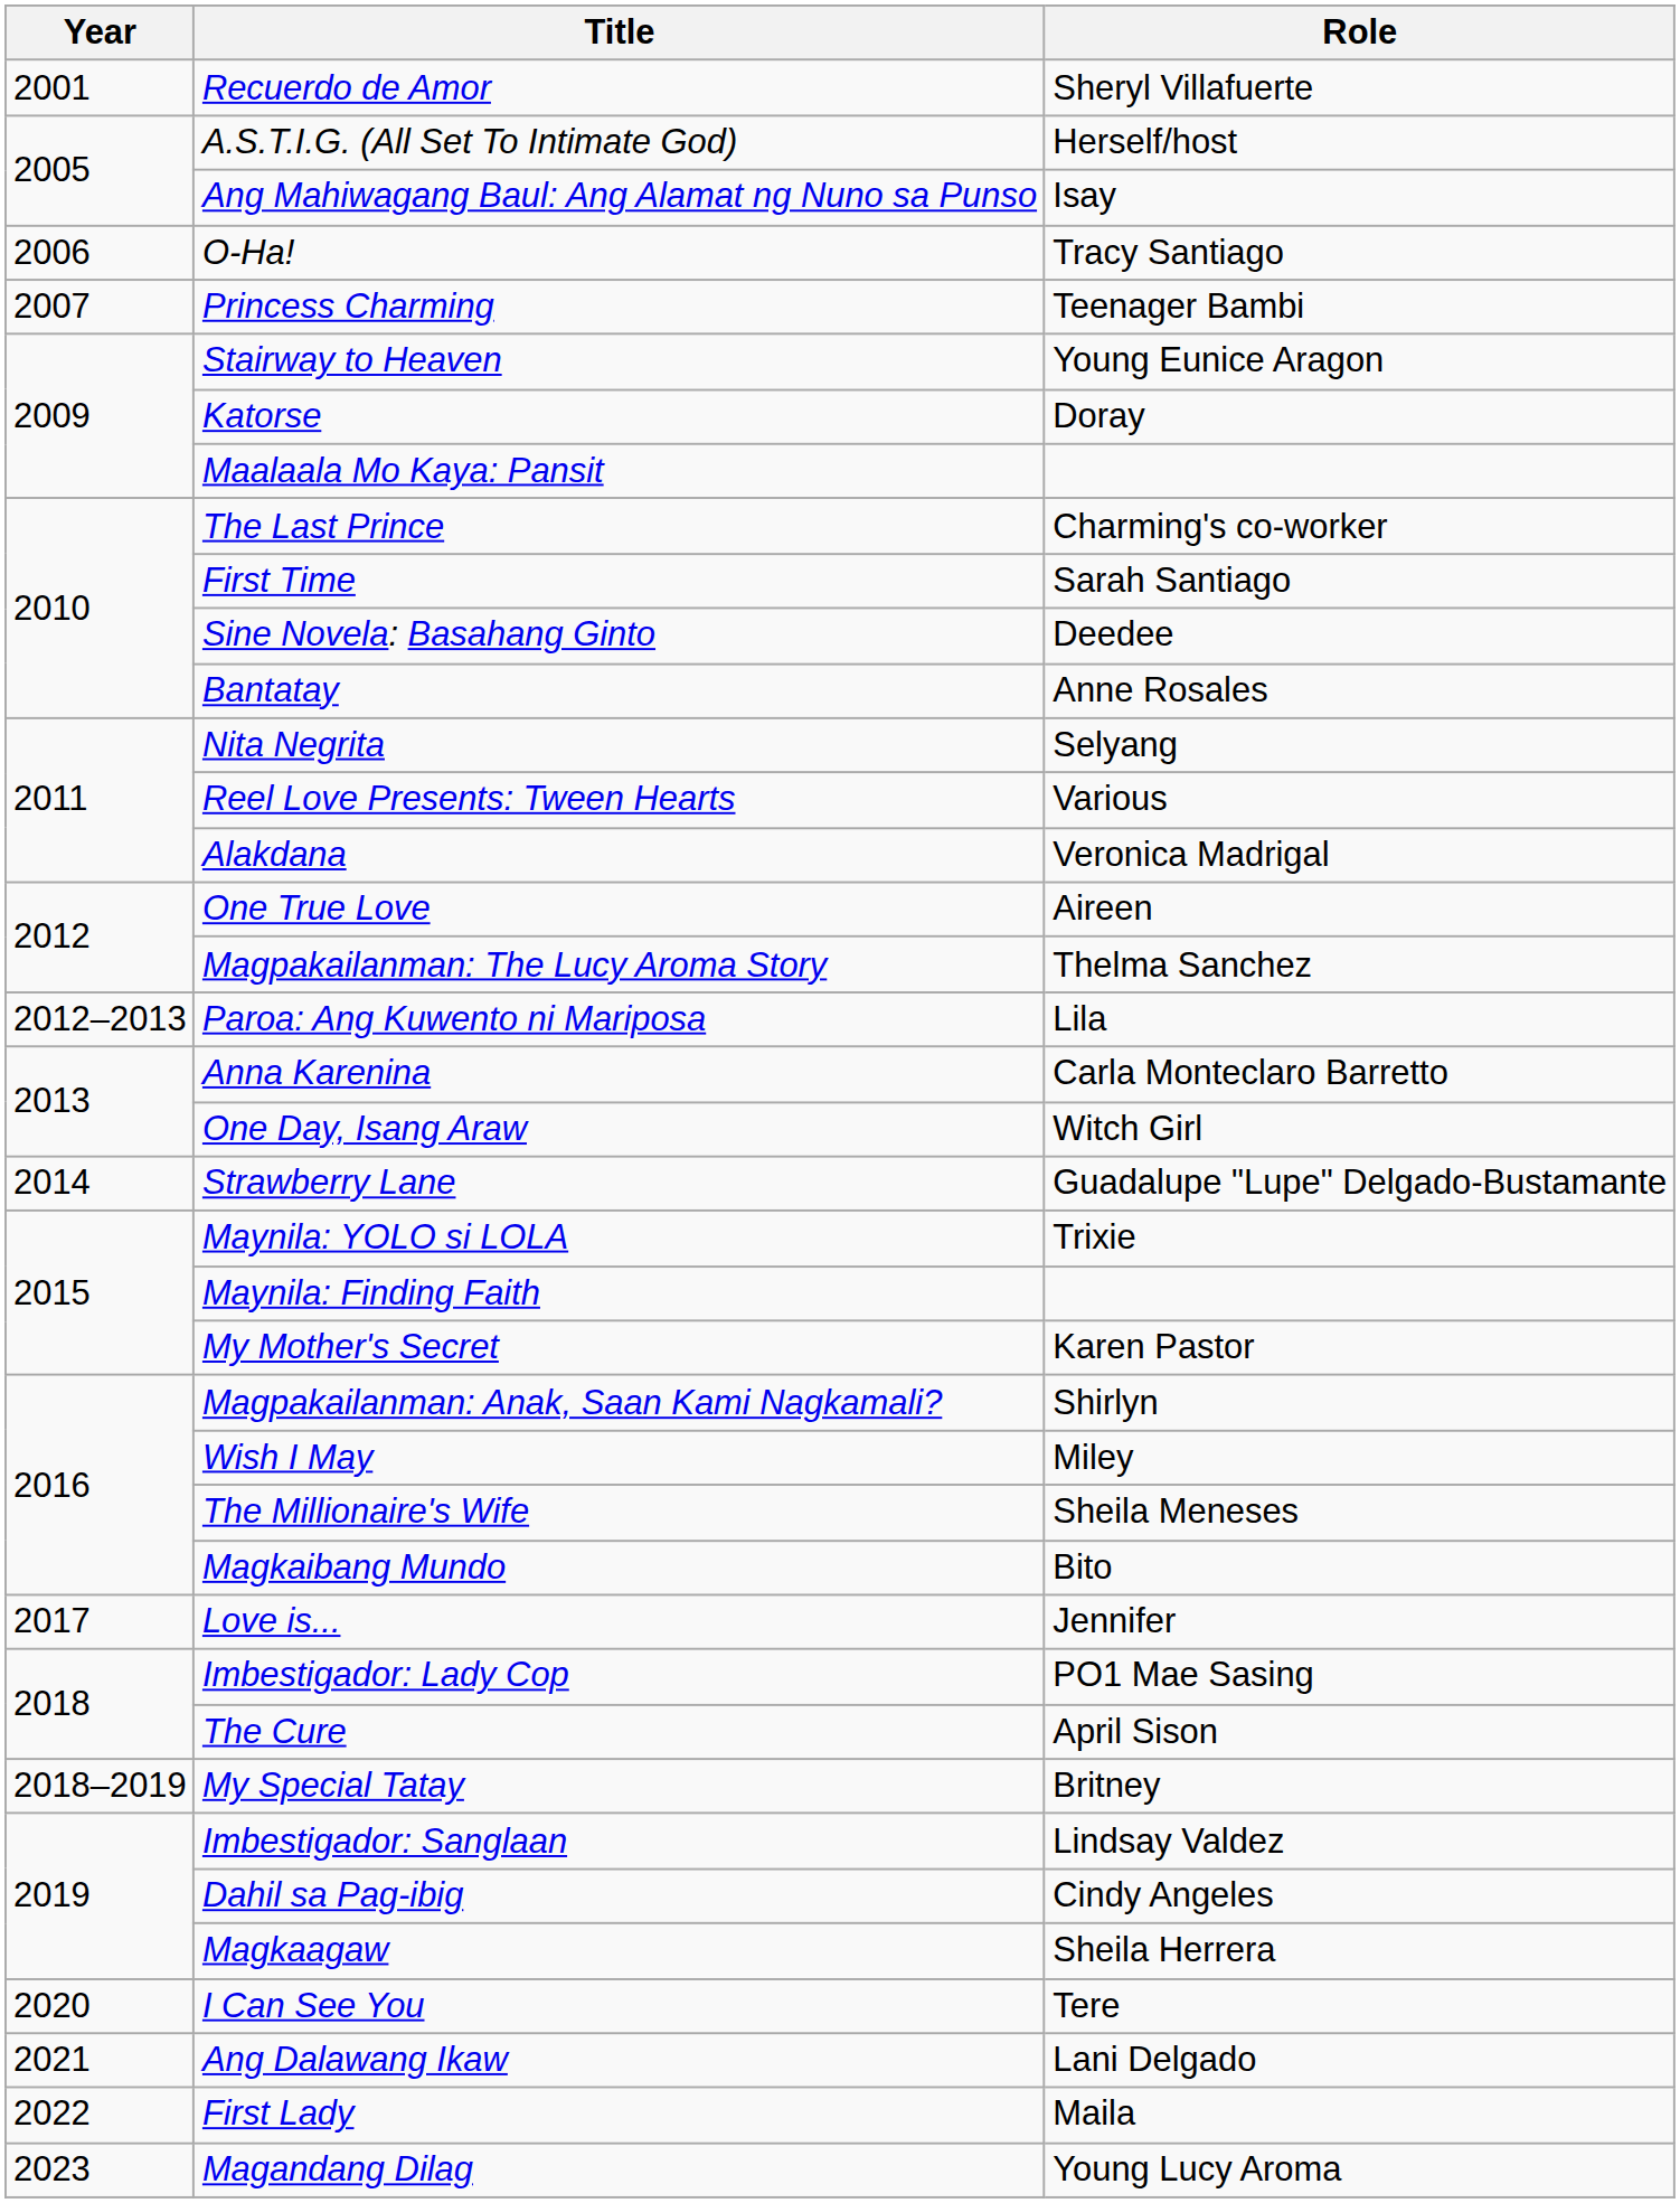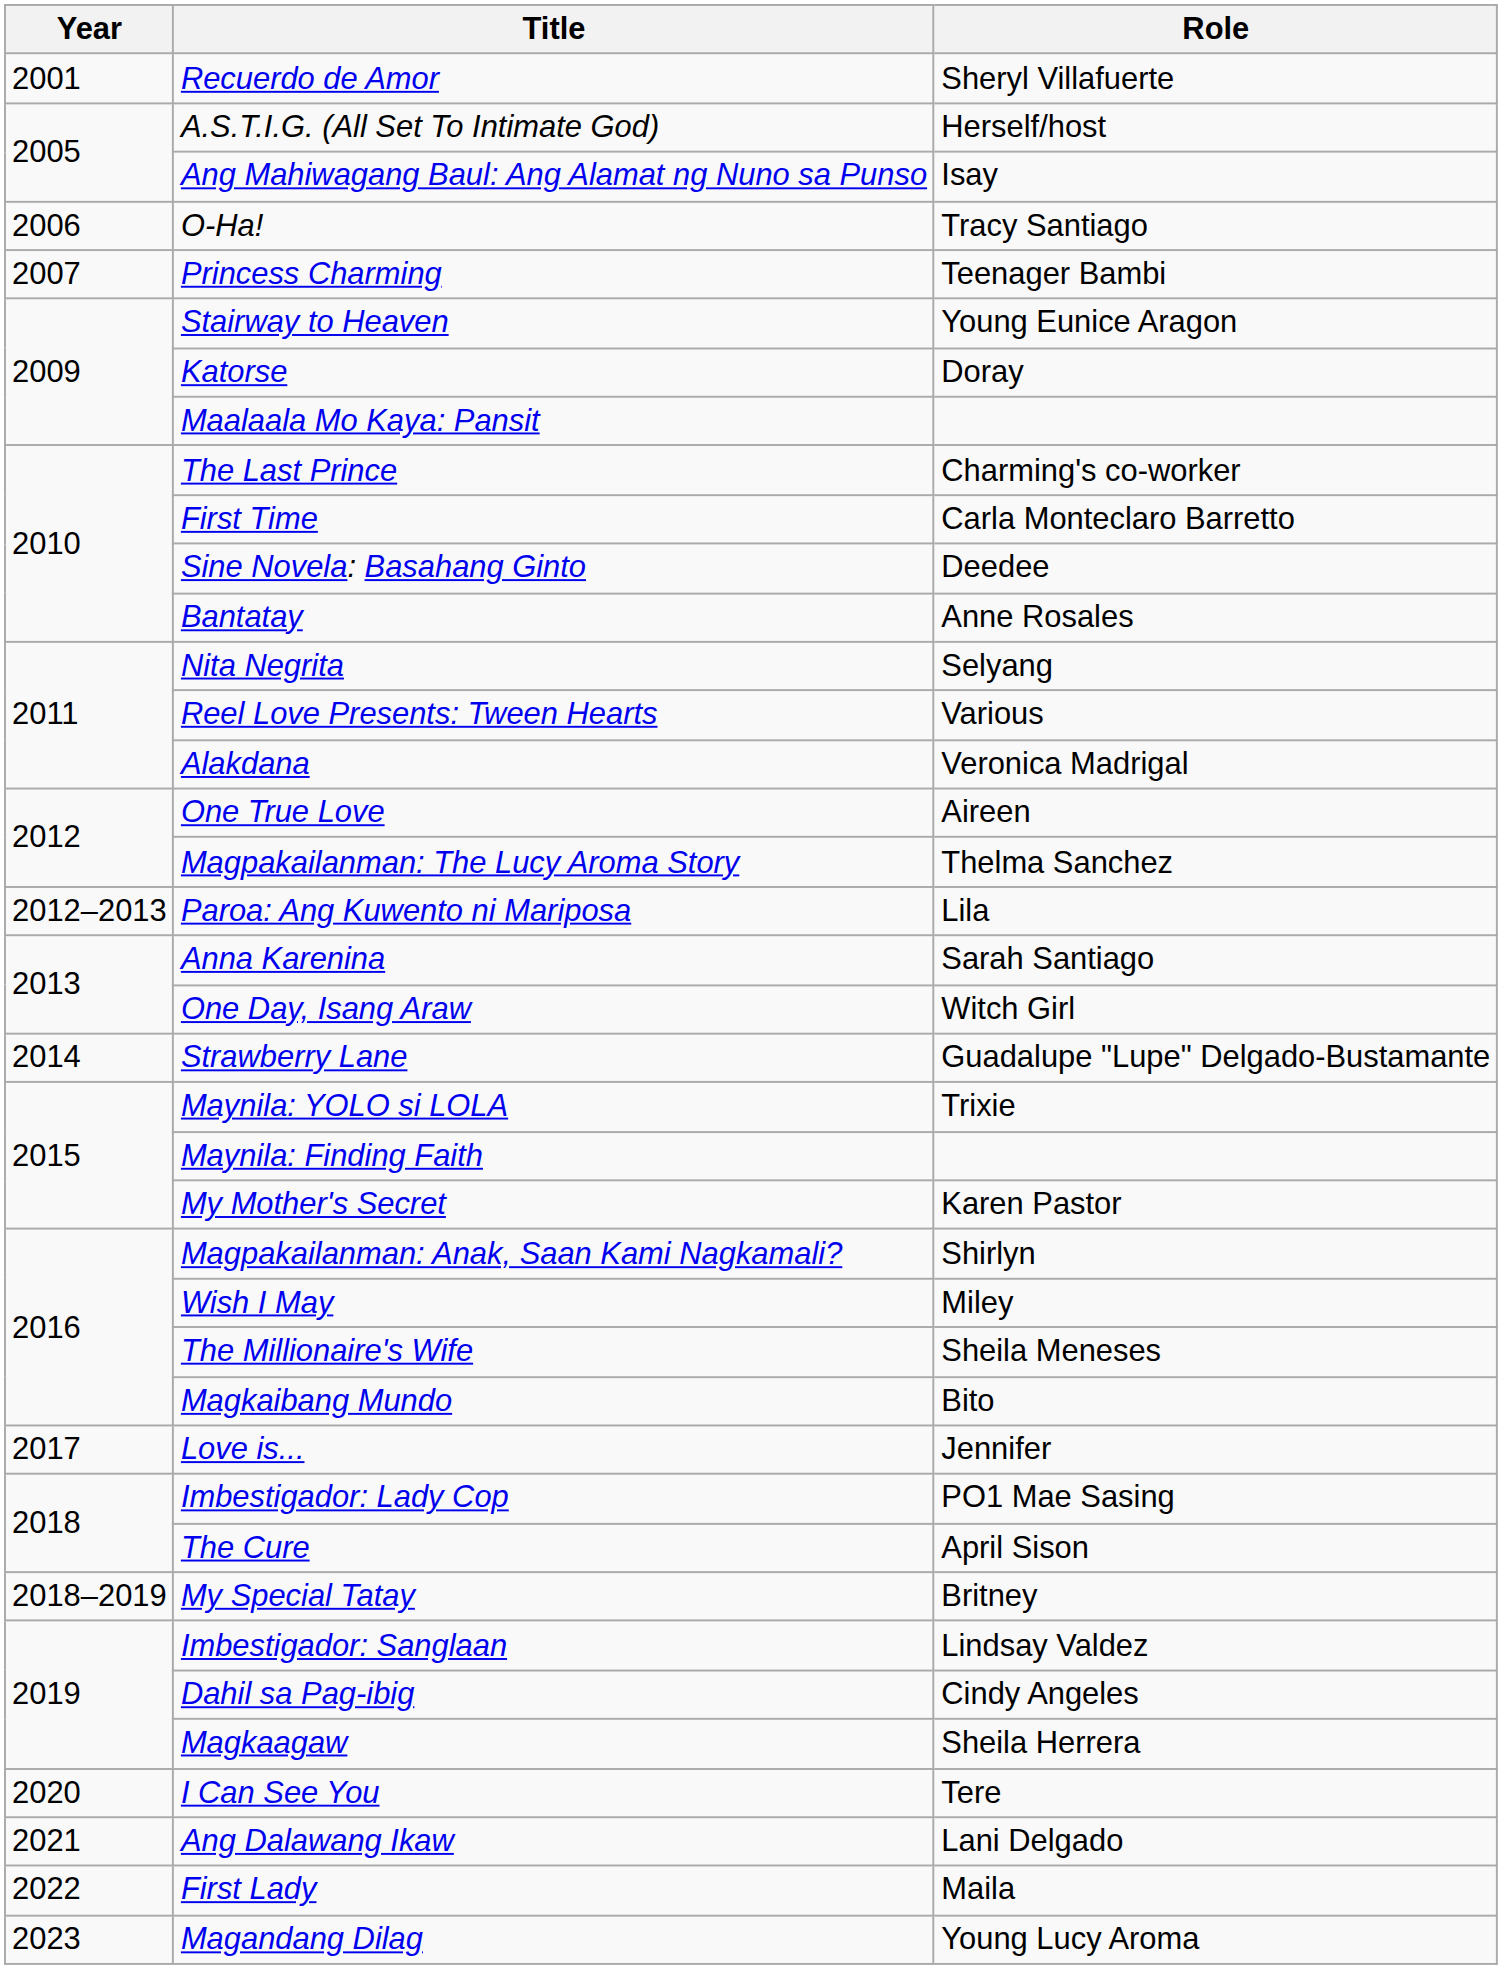First Time | Role: Sarah Santiago -> Carla Monteclaro Barretto
Anna Karenina | Role: Carla Monteclaro Barretto -> Sarah Santiago
